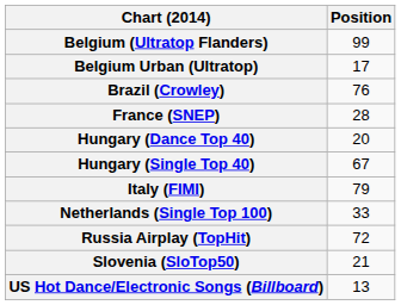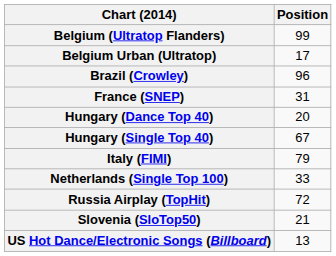Brazil (Crowley) | Position: 76 -> 96
France (SNEP) | Position: 28 -> 31
